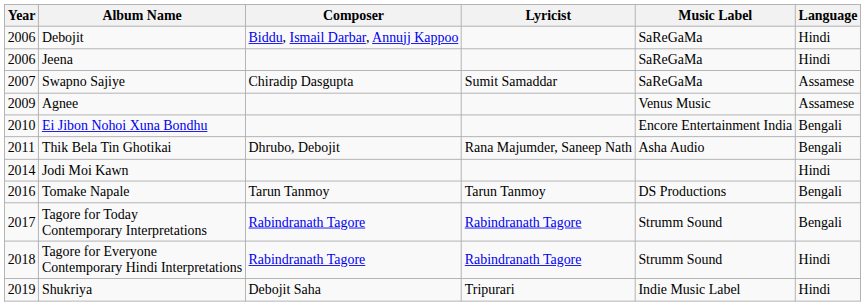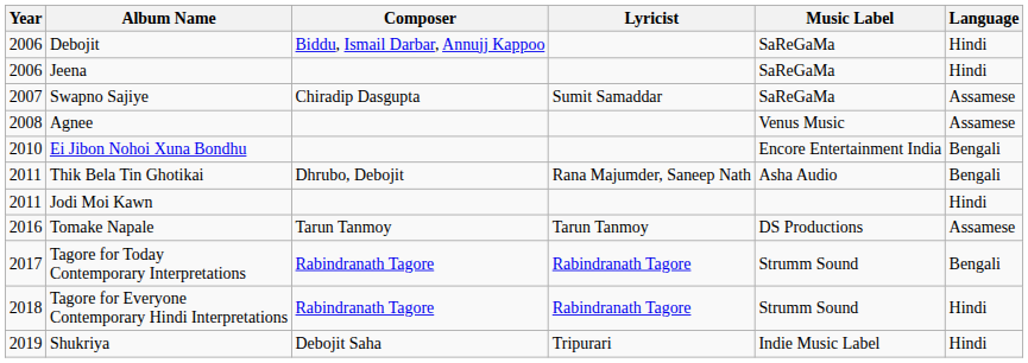Agnee | Year: 2009 -> 2008
Jodi Moi Kawn | Year: 2014 -> 2011
Tomake Napale | Language: Bengali -> Assamese
